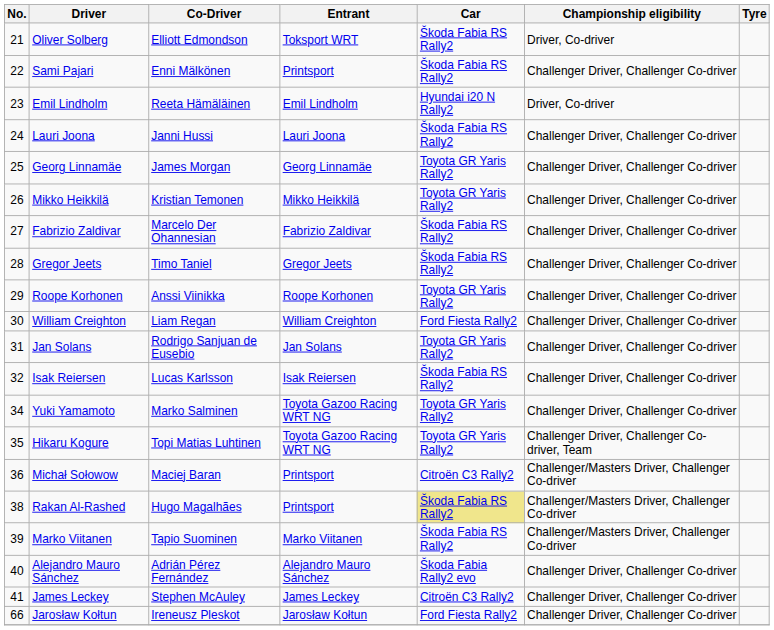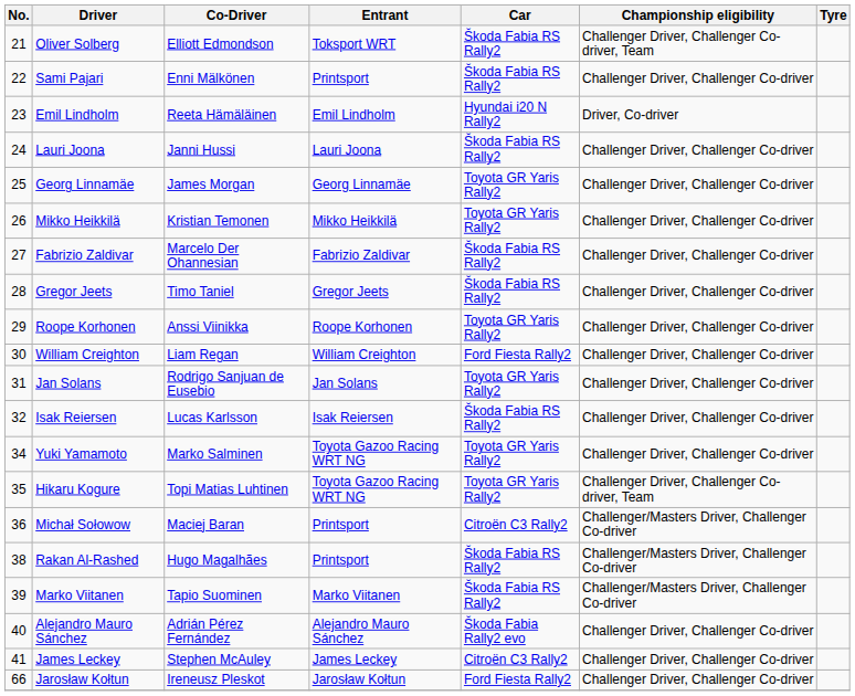Oliver Solberg | Championship eligibility: Driver, Co-driver -> Challenger Driver, Challenger Co-driver, Team
Rakan Al-Rashed | Car: khaki background -> no background
